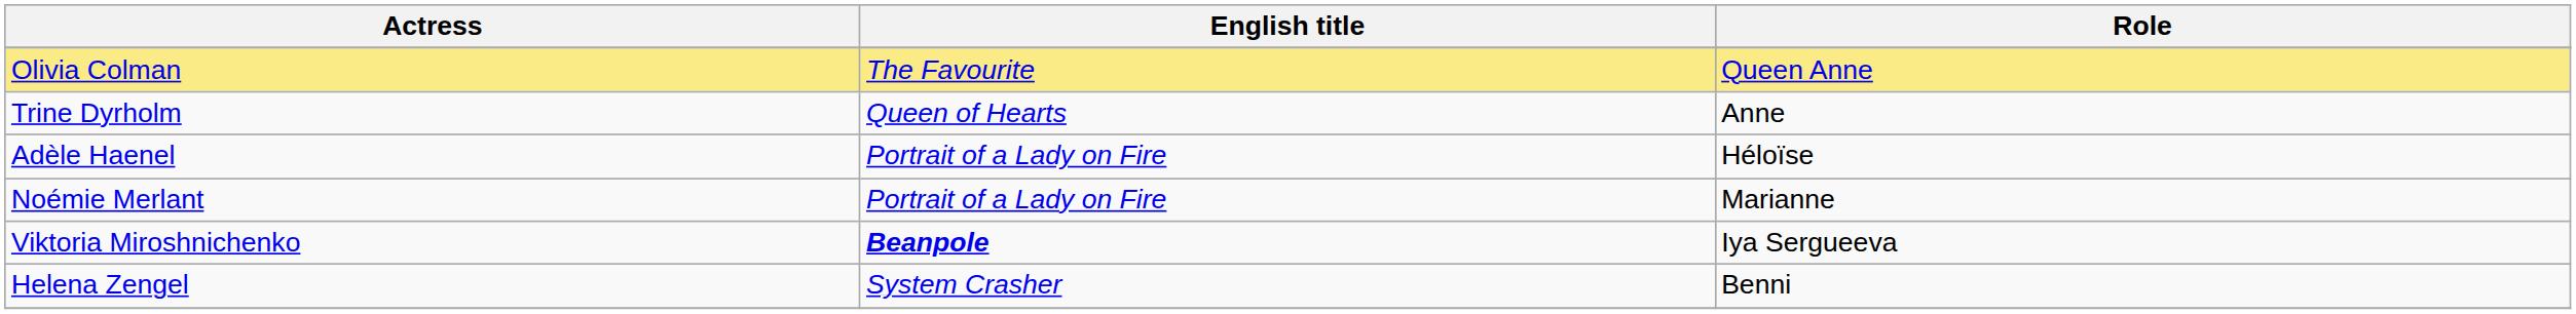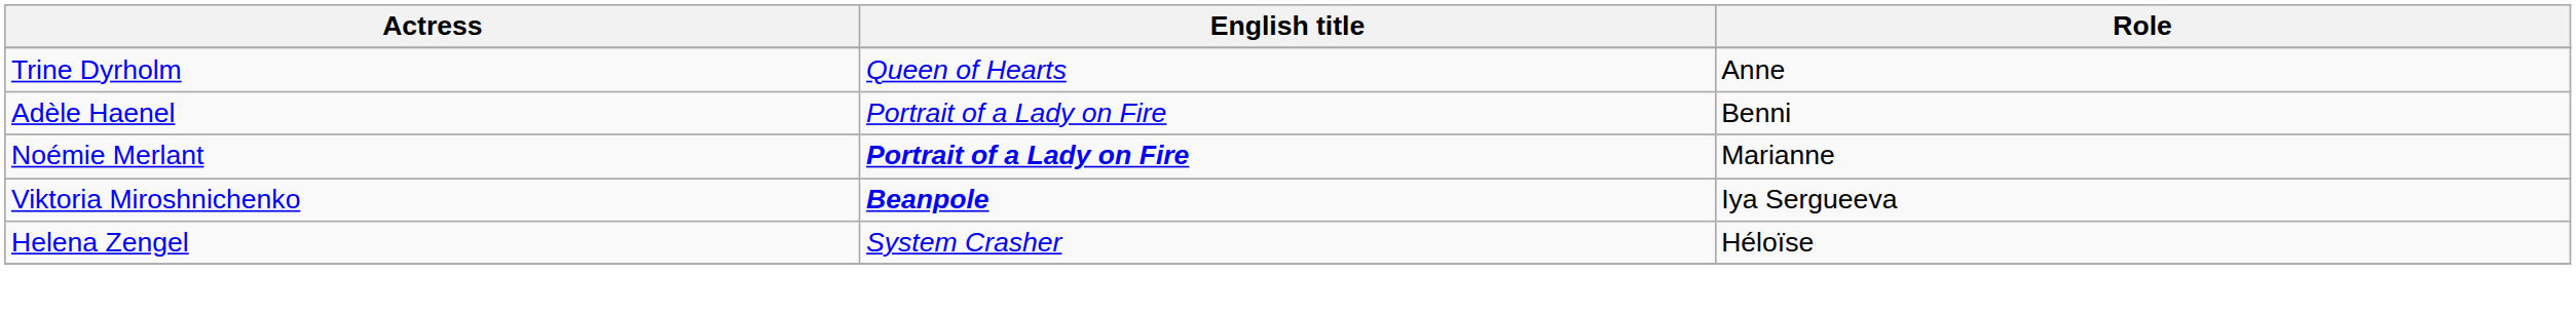- row: Olivia Colman | The Favourite | Queen Anne
Adèle Haenel | Role: Héloïse -> Benni
Noémie Merlant | English title: normal -> bold
Helena Zengel | Role: Benni -> Héloïse
